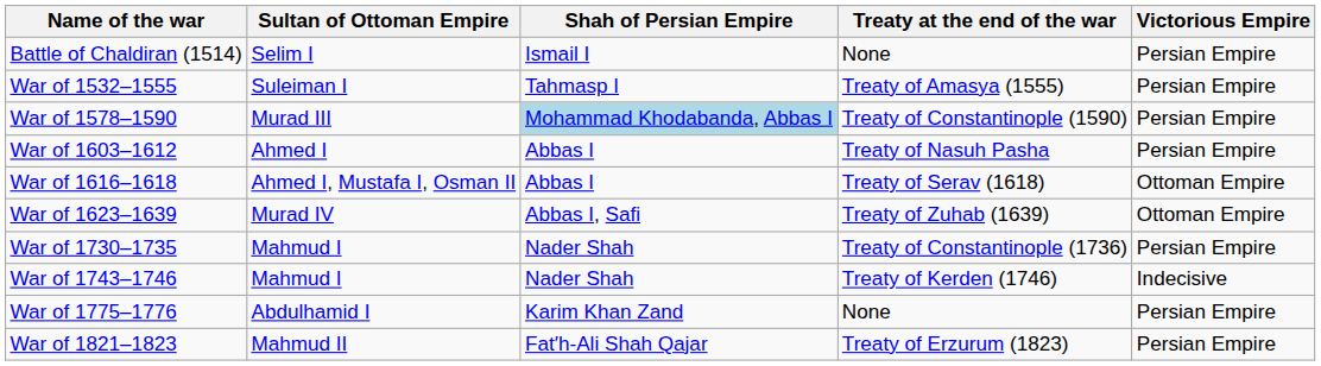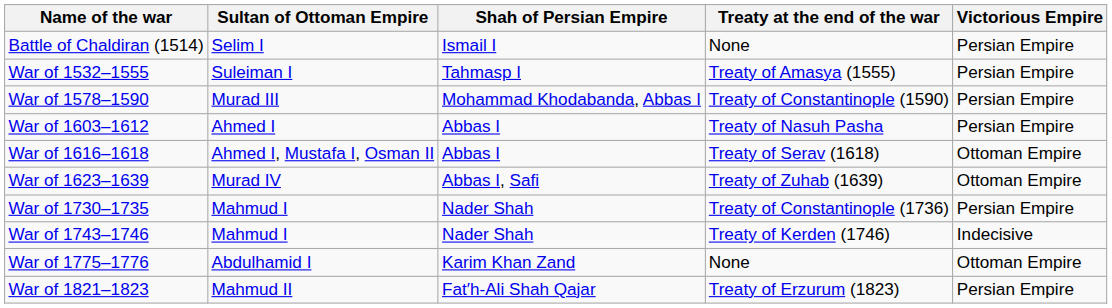War of 1578–1590 | Shah of Persian Empire: lightblue background -> no background
War of 1775–1776 | Victorious Empire: Persian Empire -> Ottoman Empire
